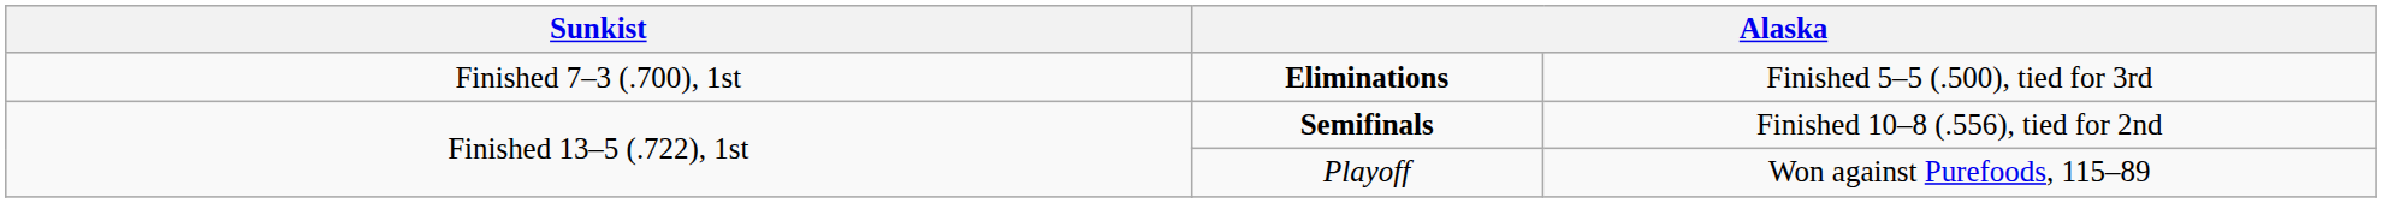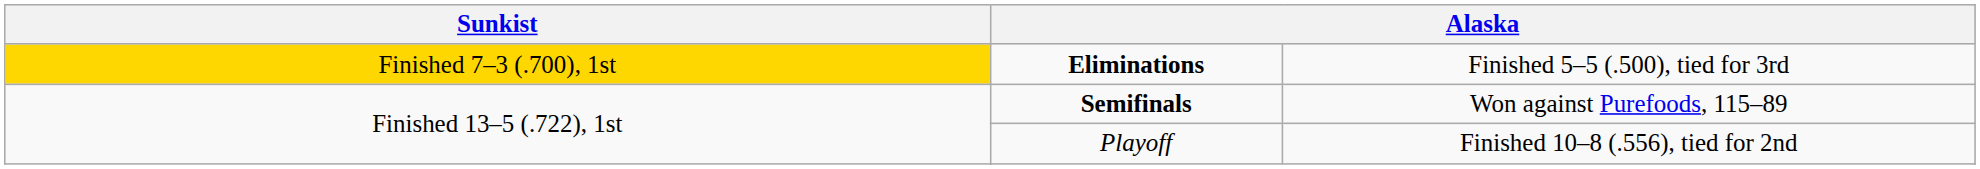Eliminations | column 1: no background -> gold background
Semifinals | column 4: Finished 10–8 (.556), tied for 2nd -> Won against Purefoods, 115–89
Playoff | column 4: Won against Purefoods, 115–89 -> Finished 10–8 (.556), tied for 2nd
